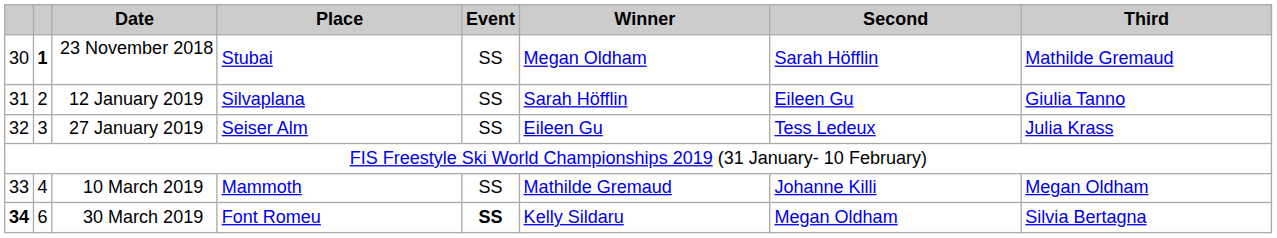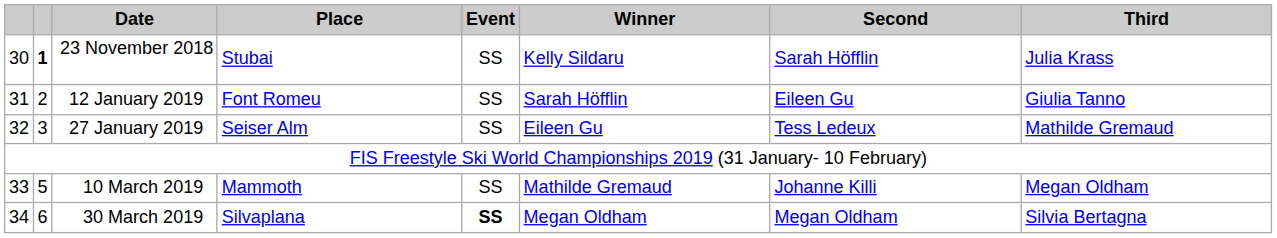23 November 2018 | Winner: Megan Oldham -> Kelly Sildaru
23 November 2018 | Third: Mathilde Gremaud -> Julia Krass
12 January 2019 | Place: Silvaplana -> Font Romeu
27 January 2019 | Third: Julia Krass -> Mathilde Gremaud
10 March 2019 | column 2: 4 -> 5
30 March 2019 | column 1: bold -> normal
30 March 2019 | Place: Font Romeu -> Silvaplana
30 March 2019 | Winner: Kelly Sildaru -> Megan Oldham
